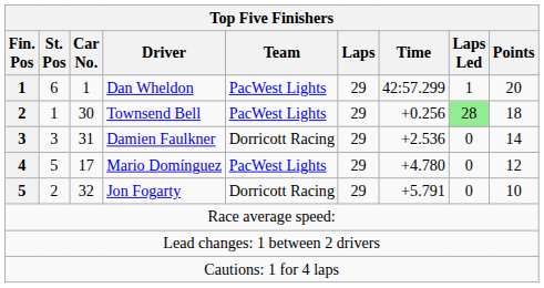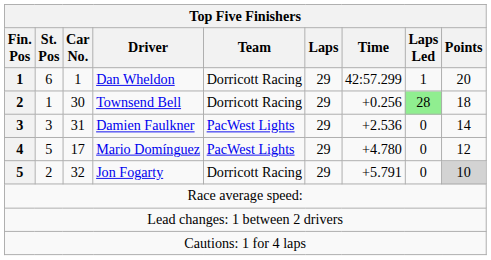Dan Wheldon | Team: PacWest Lights -> Dorricott Racing
Townsend Bell | Team: PacWest Lights -> Dorricott Racing
Damien Faulkner | Team: Dorricott Racing -> PacWest Lights
Jon Fogarty | Points: no background -> lightgrey background
